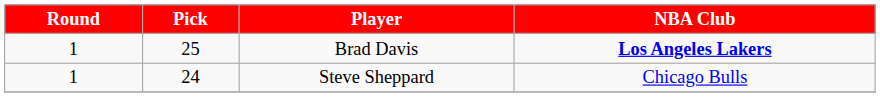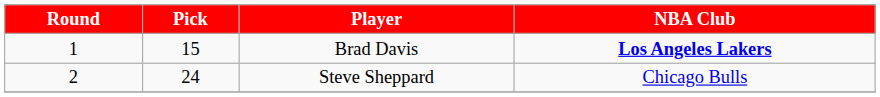Brad Davis | Pick: 25 -> 15
Steve Sheppard | Round: 1 -> 2
